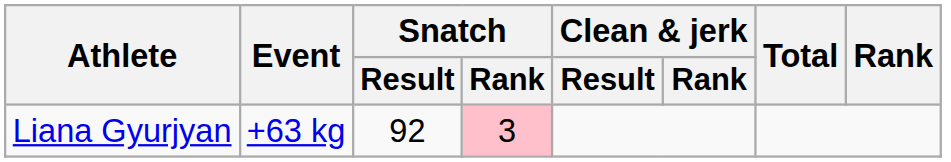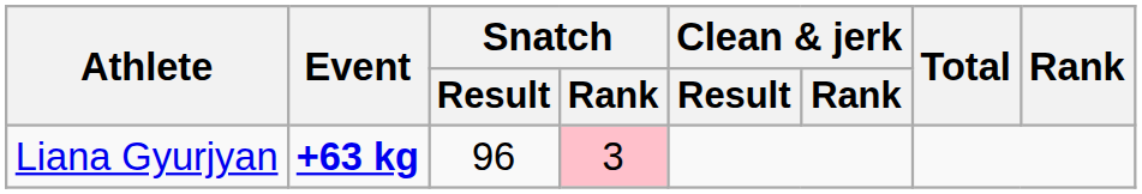Liana Gyurjyan | Event: normal -> bold
Liana Gyurjyan | Snatch / Result: 92 -> 96
